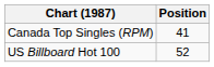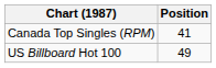US Billboard Hot 100 | Position: 52 -> 49
